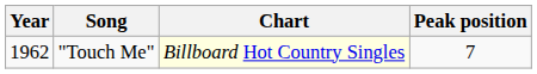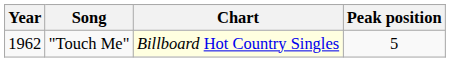"Touch Me" | Peak position: 7 -> 5
